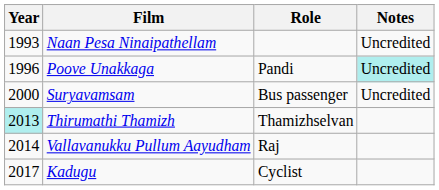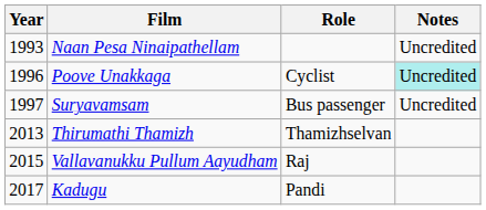Poove Unakkaga | Role: Pandi -> Cyclist
Suryavamsam | Year: 2000 -> 1997
Thirumathi Thamizh | Year: paleturquoise background -> no background
Vallavanukku Pullum Aayudham | Year: 2014 -> 2015
Kadugu | Role: Cyclist -> Pandi
